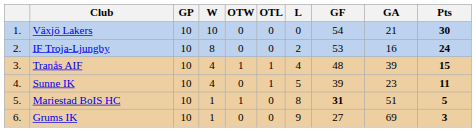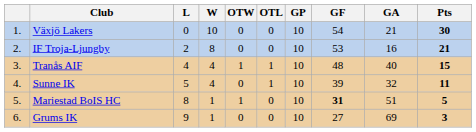columns swapped: GP <-> L
IF Troja-Ljungby | Pts: 24 -> 21
Tranås AIF | GA: 39 -> 40
Sunne IK | GA: 23 -> 32
